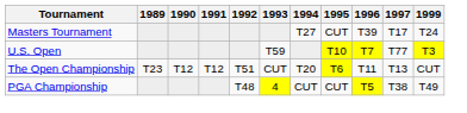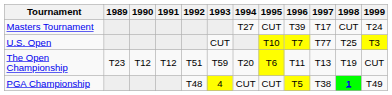+ column: 1998 | CUT | T25 | T19 | 1
U.S. Open | 1993: T59 -> CUT
The Open Championship | 1993: CUT -> T59
